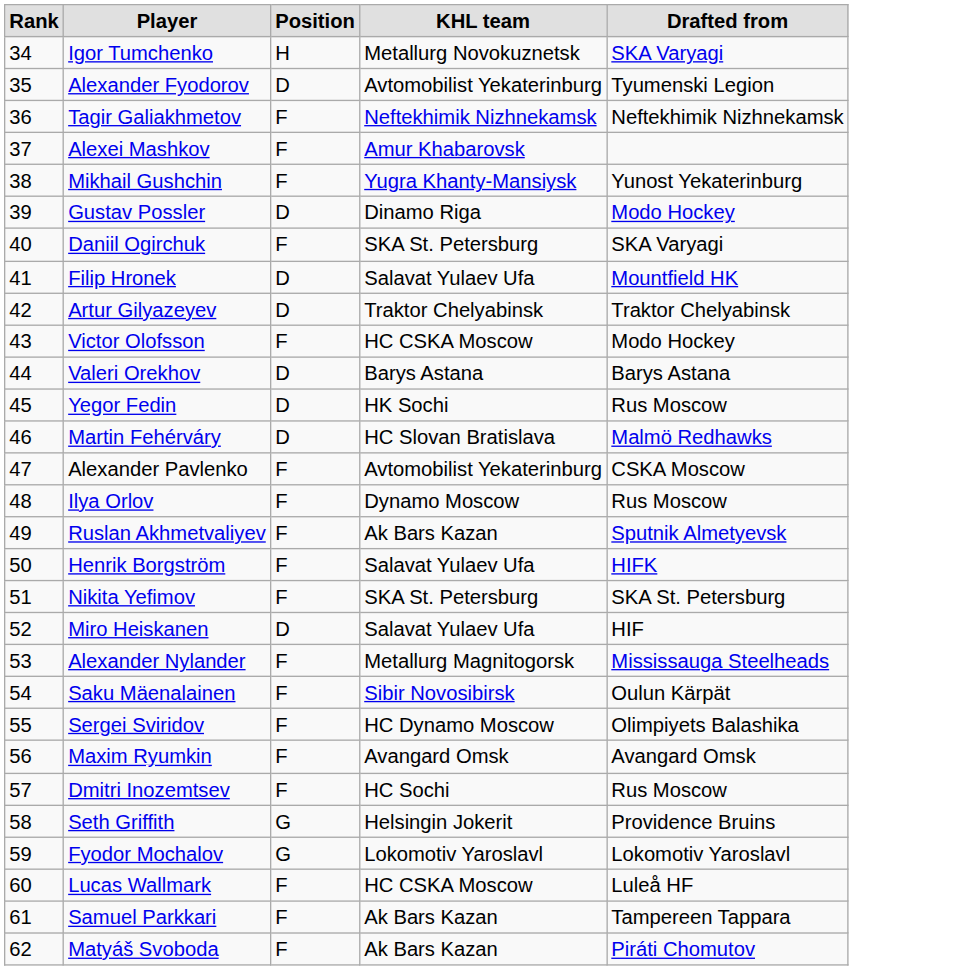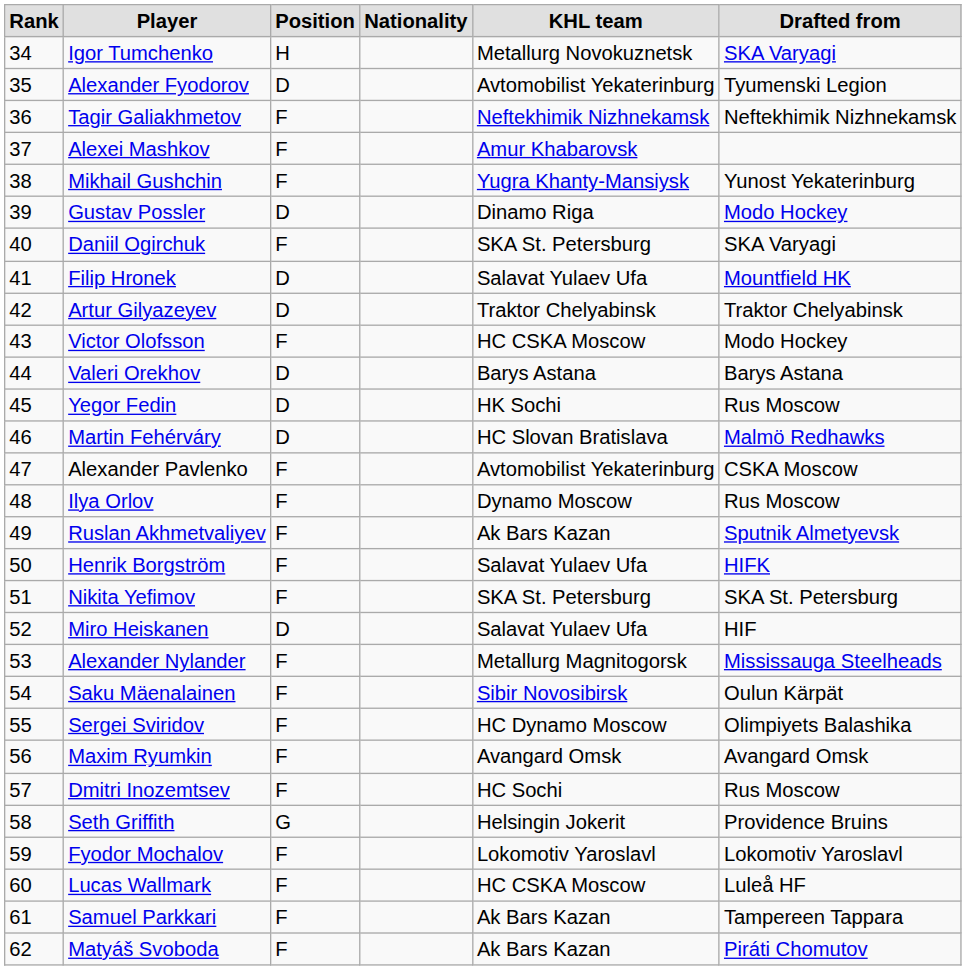+ column: Nationality
Fyodor Mochalov | Position: G -> F
